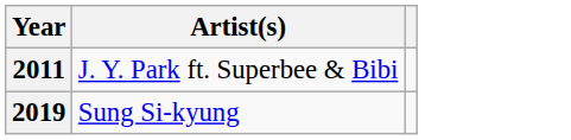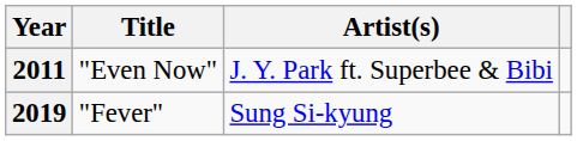+ column: Title | "Even Now" | "Fever"
